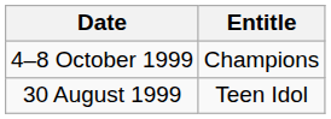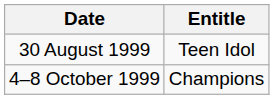rows swapped: 30 August 1999 <-> 4–8 October 1999
